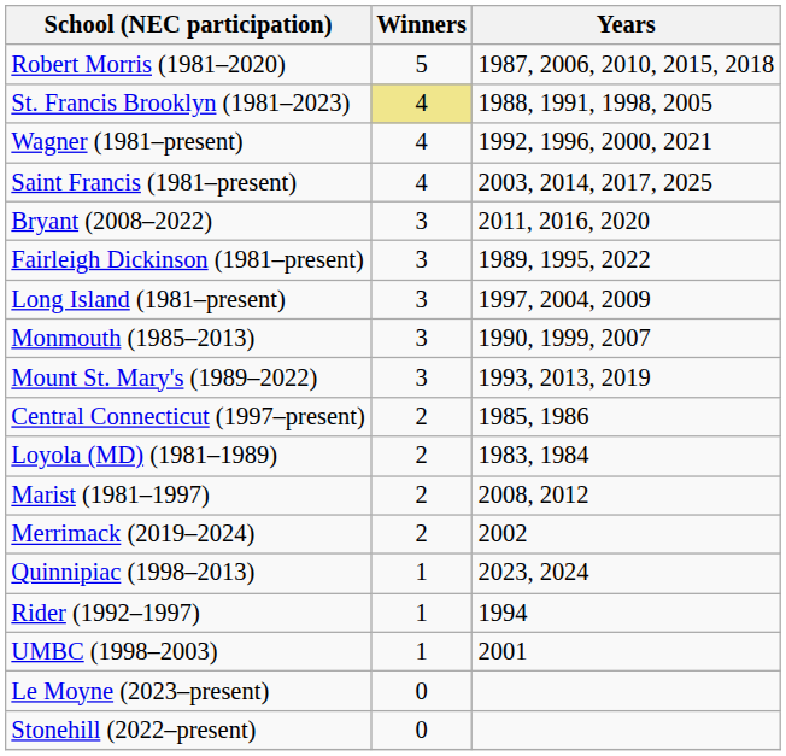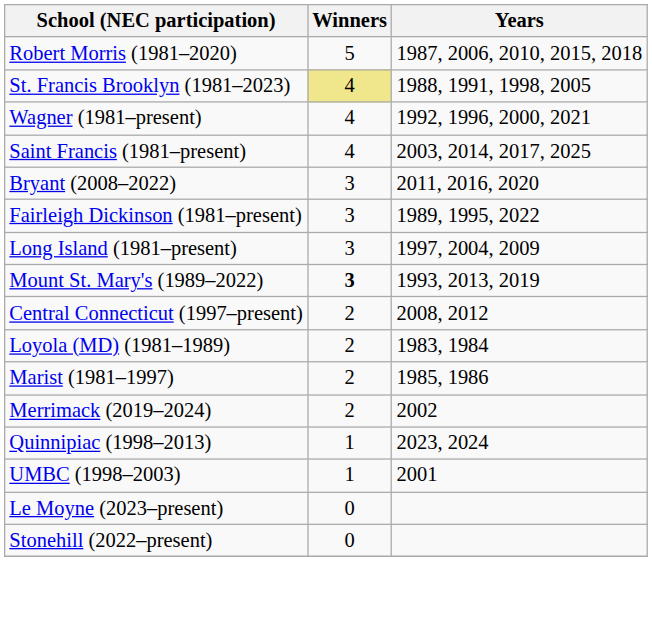- row: Monmouth (1985–2013) | 3 | 1990, 1999, 2007
Mount St. Mary's (1989–2022) | Winners: normal -> bold
Central Connecticut (1997–present) | Years: 1985, 1986 -> 2008, 2012
Marist (1981–1997) | Years: 2008, 2012 -> 1985, 1986
- row: Rider (1992–1997) | 1 | 1994
